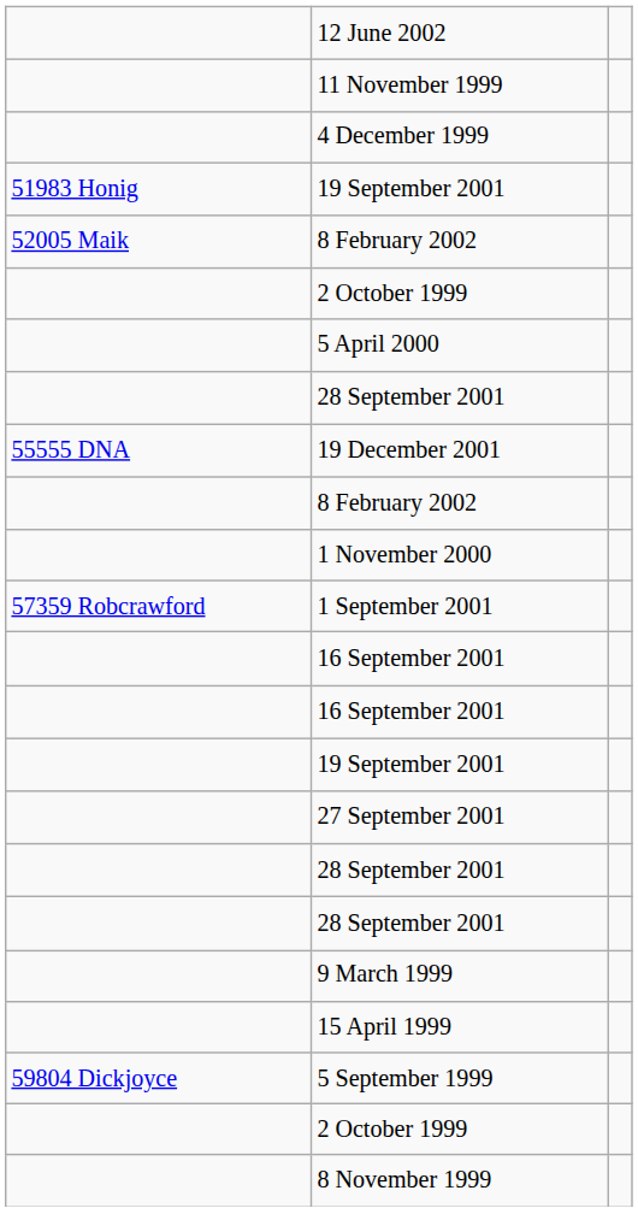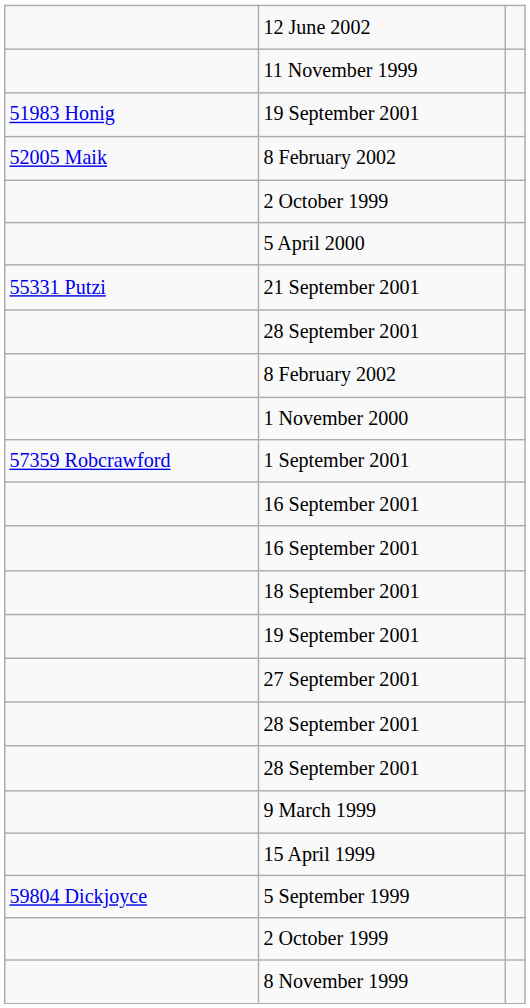- row: 4 December 1999
+ row: 55331 Putzi | 21 September 2001
- row: 55555 DNA | 19 December 2001
+ row: 18 September 2001
